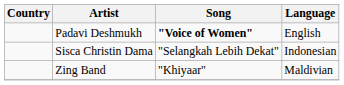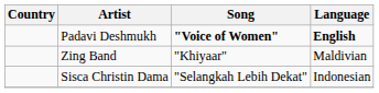Padavi Deshmukh | Language: normal -> bold
rows swapped: Sisca Christin Dama <-> Zing Band
